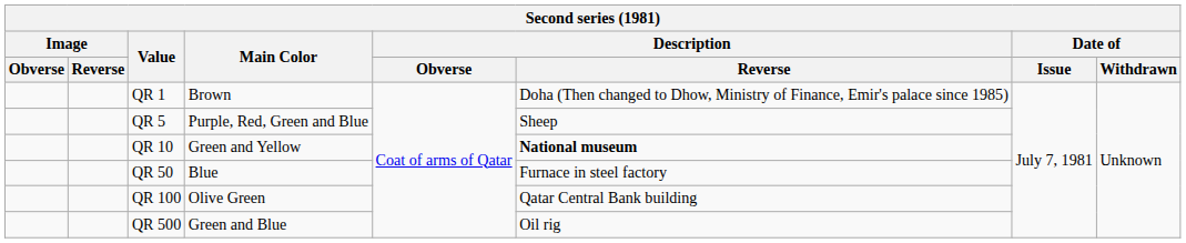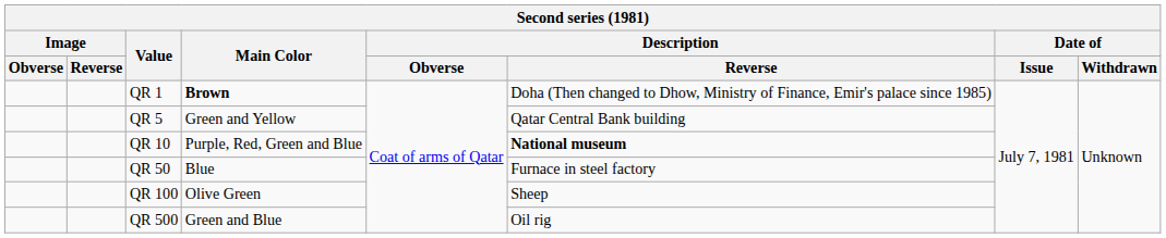QR 1 | Main Color: normal -> bold
QR 5 | Main Color: Purple, Red, Green and Blue -> Green and Yellow
QR 5 | Description / Reverse: Sheep -> Qatar Central Bank building
QR 10 | Main Color: Green and Yellow -> Purple, Red, Green and Blue
QR 100 | Description / Reverse: Qatar Central Bank building -> Sheep
